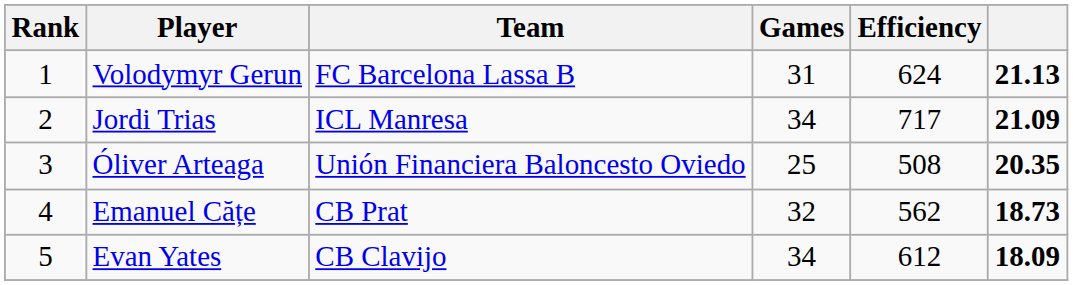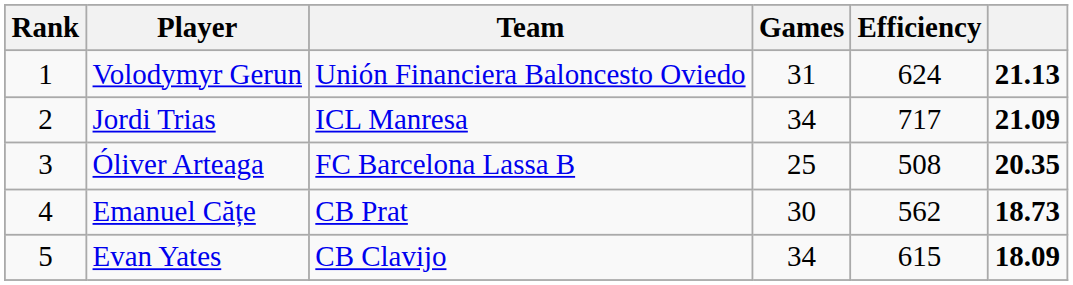Volodymyr Gerun | Team: FC Barcelona Lassa B -> Unión Financiera Baloncesto Oviedo
Óliver Arteaga | Team: Unión Financiera Baloncesto Oviedo -> FC Barcelona Lassa B
Emanuel Cățe | Games: 32 -> 30
Evan Yates | Efficiency: 612 -> 615
